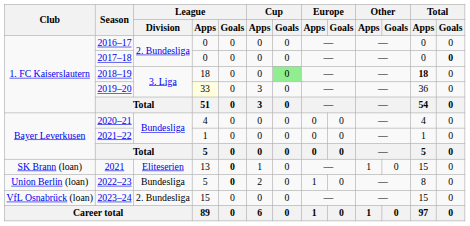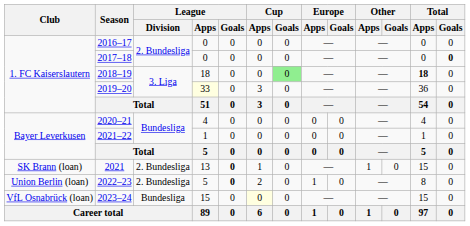2021 | League / Division: Eliteserien -> 2. Bundesliga
2022–23 | League / Division: Bundesliga -> 2. Bundesliga
2023–24 | League / Division: 2. Bundesliga -> Bundesliga
2023–24 | Cup / Apps: no background -> lightyellow background
